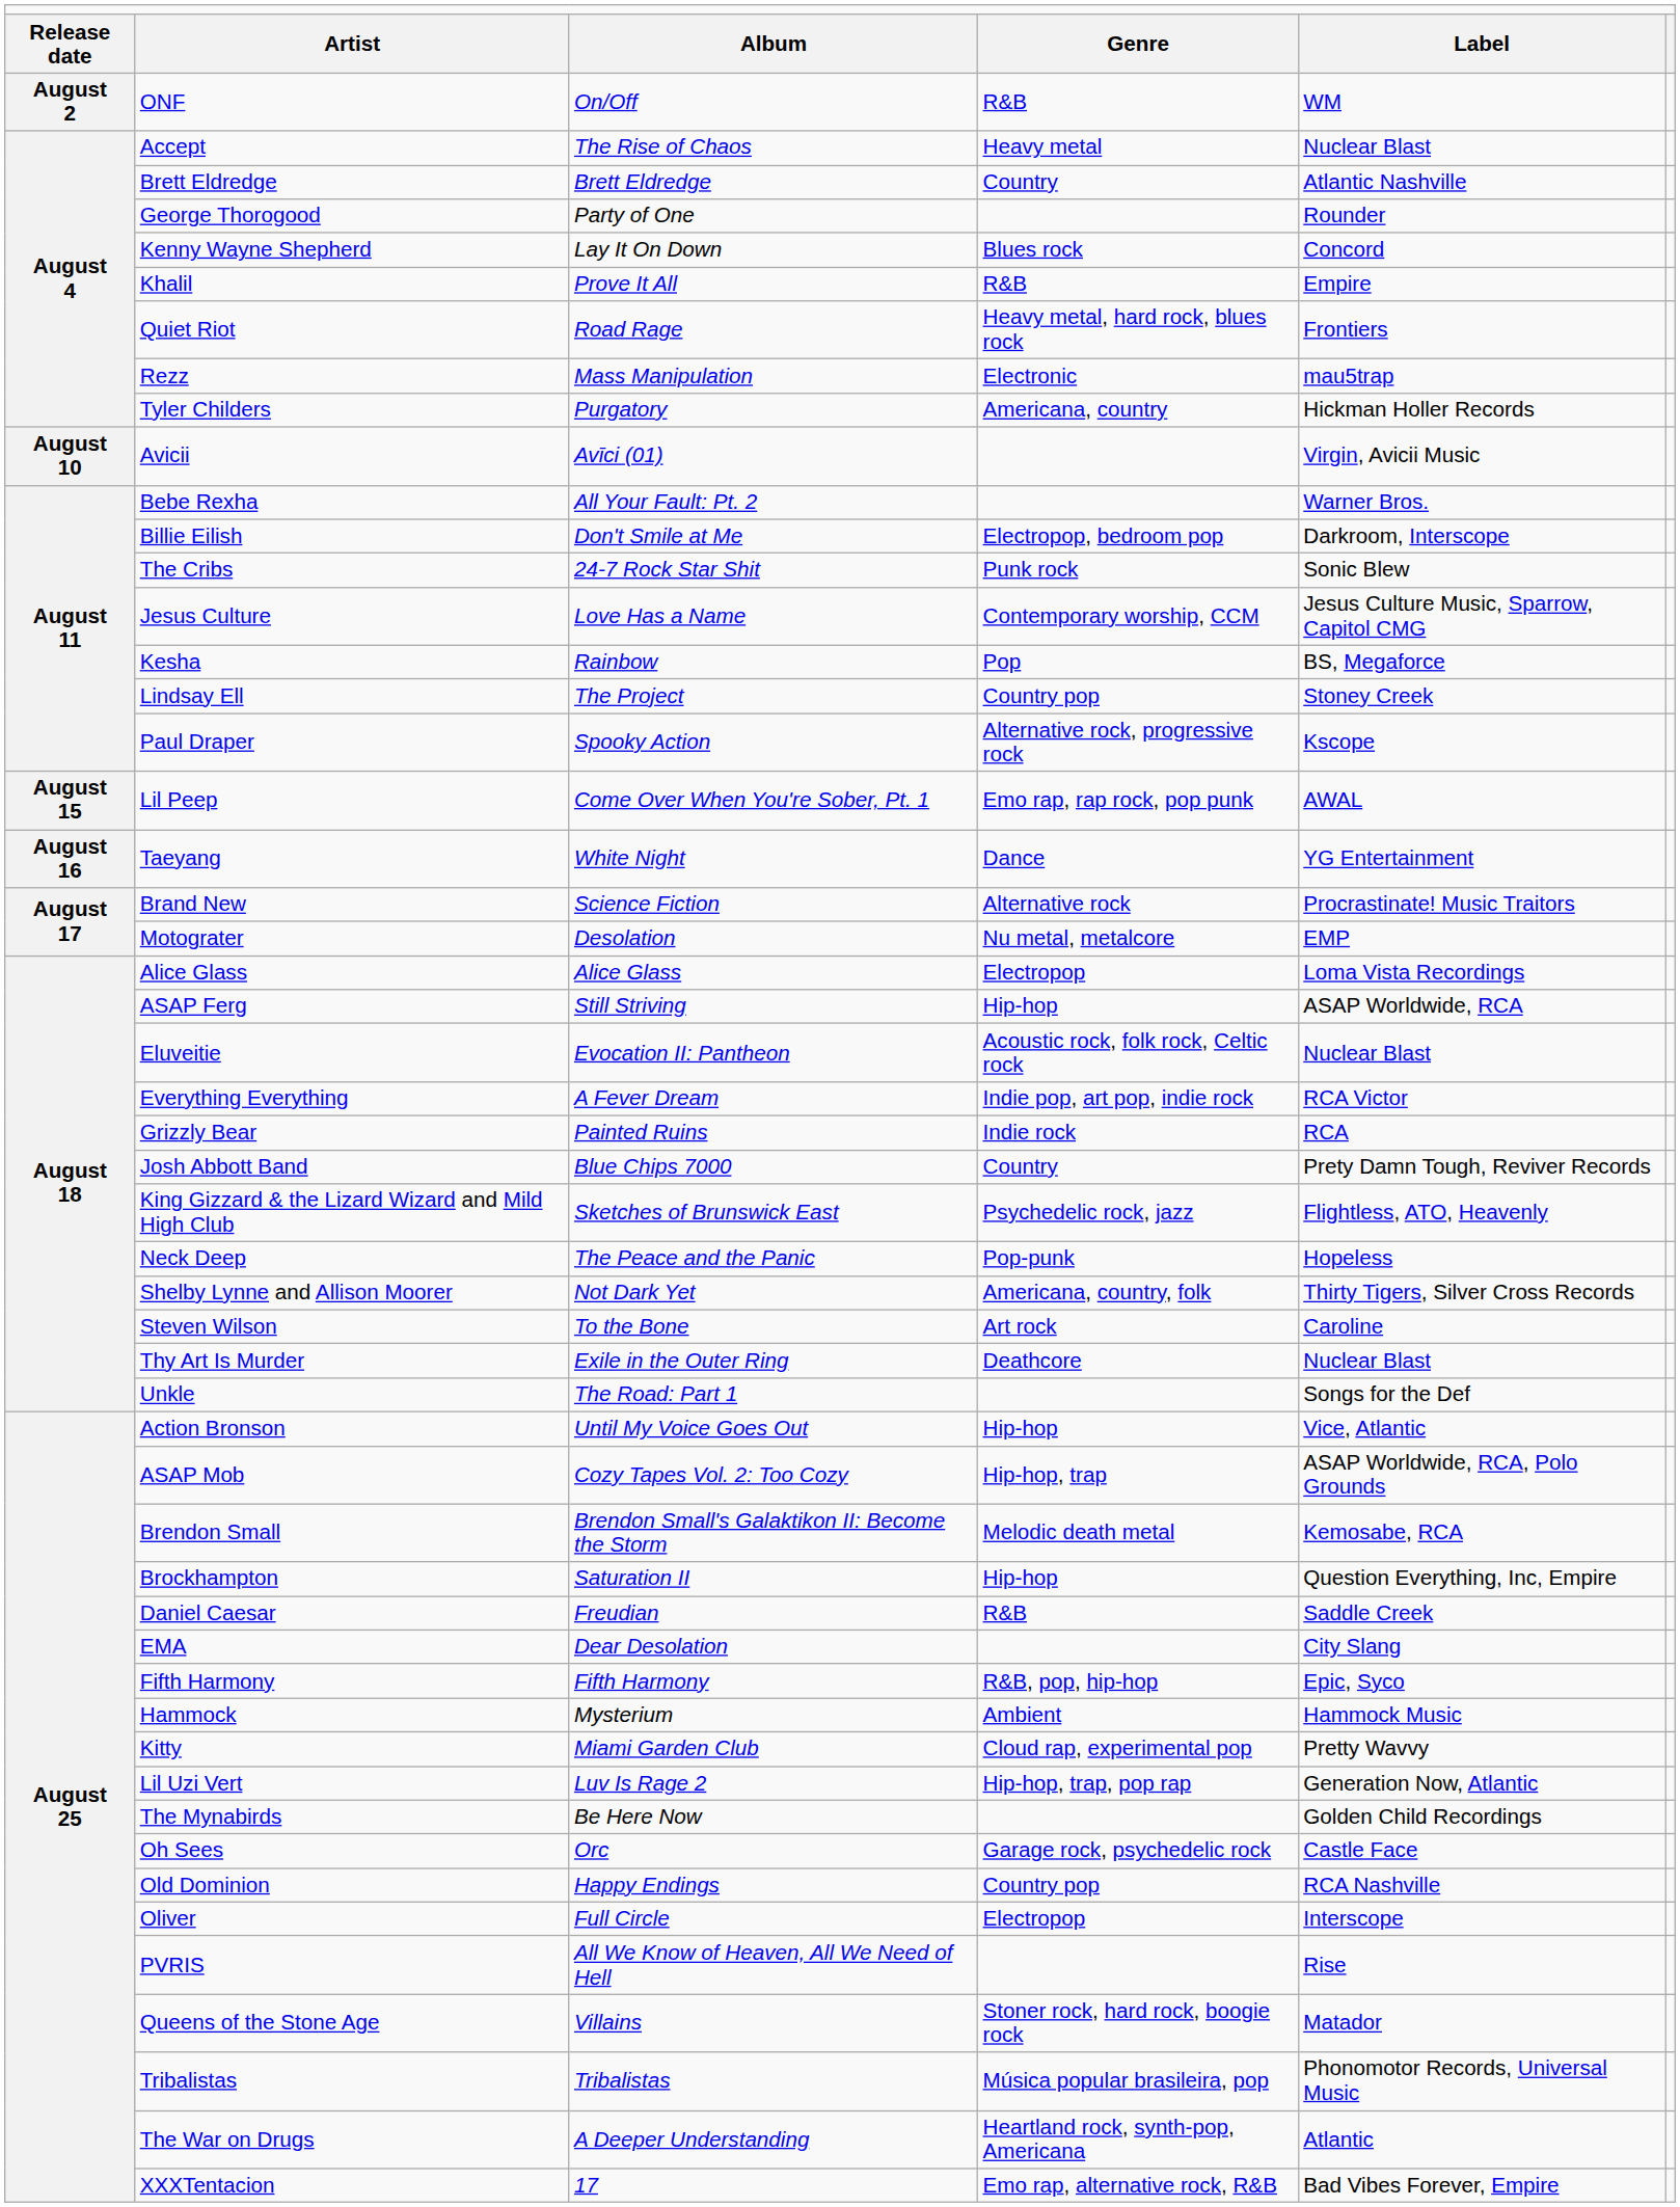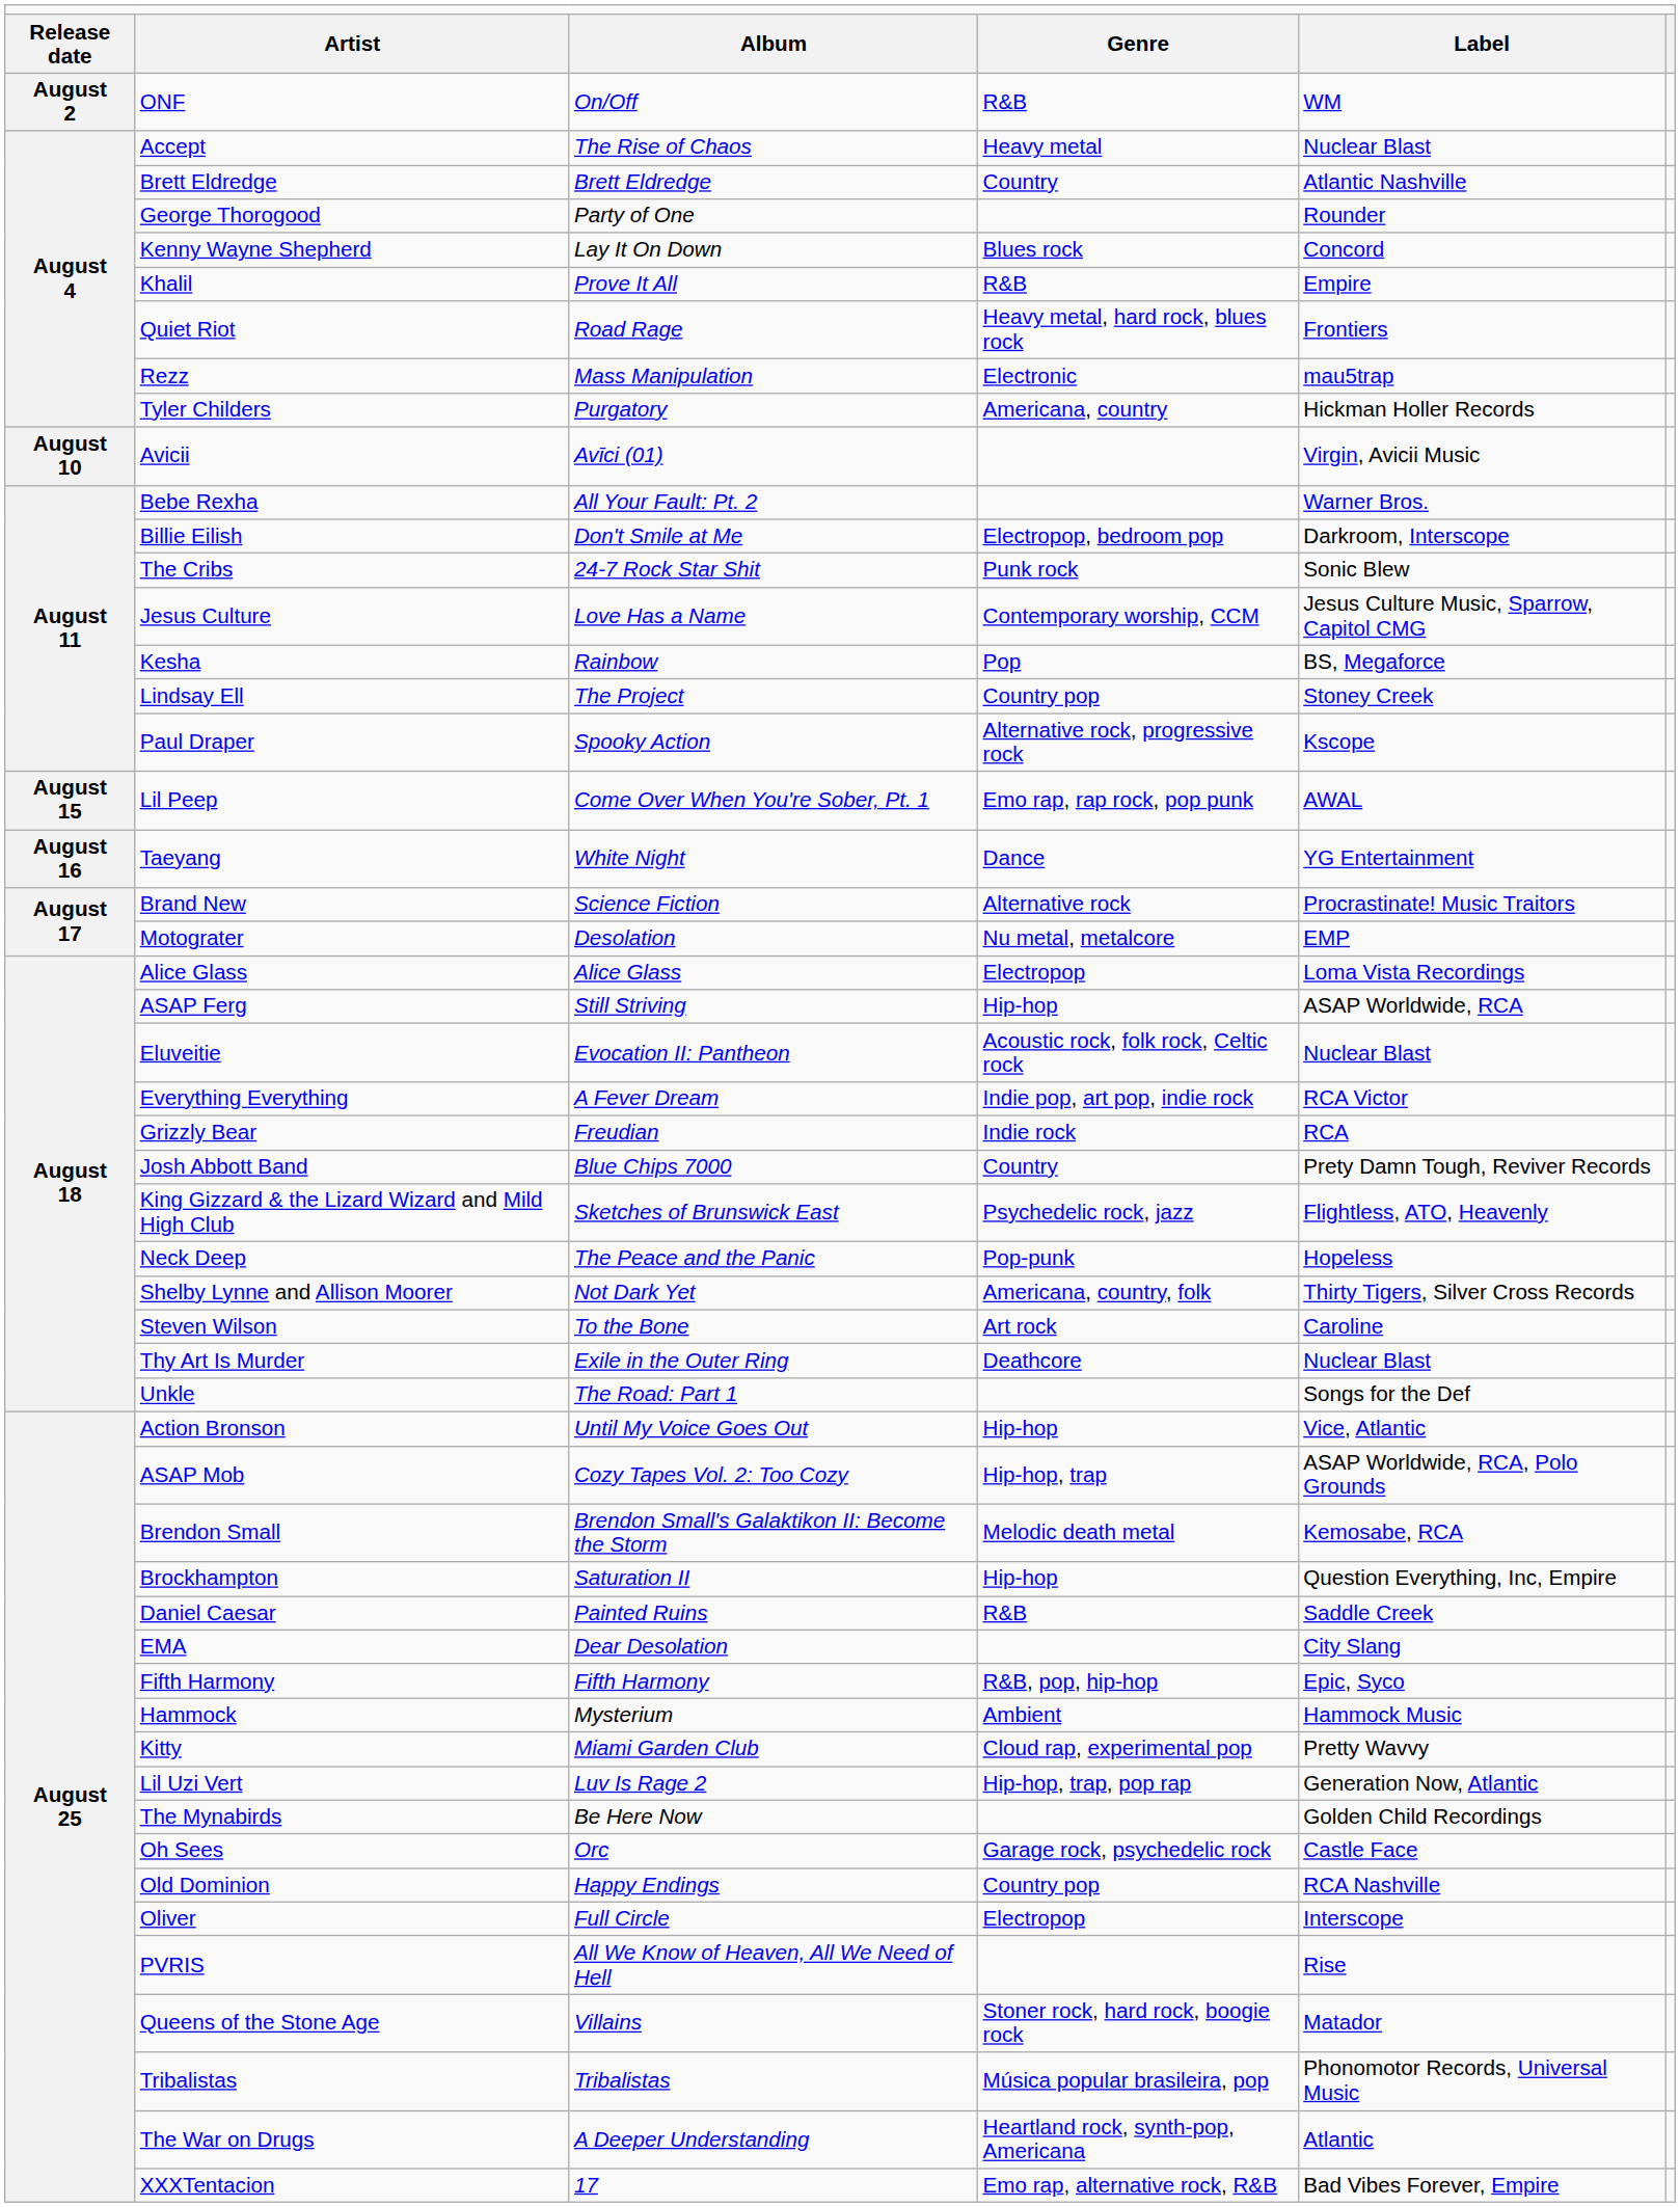Grizzly Bear | column 3: Painted Ruins -> Freudian
Daniel Caesar | column 3: Freudian -> Painted Ruins
